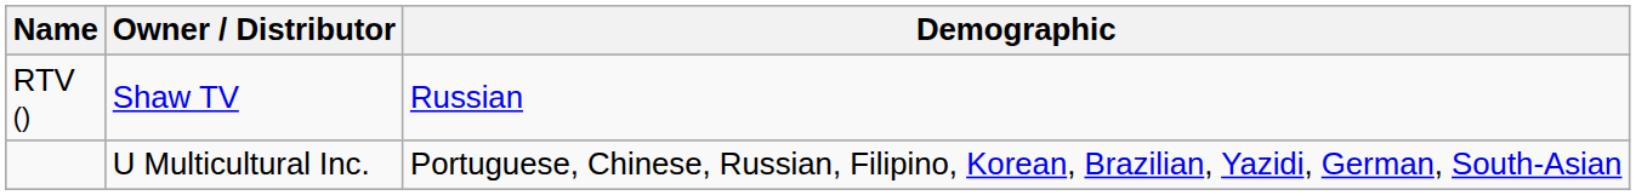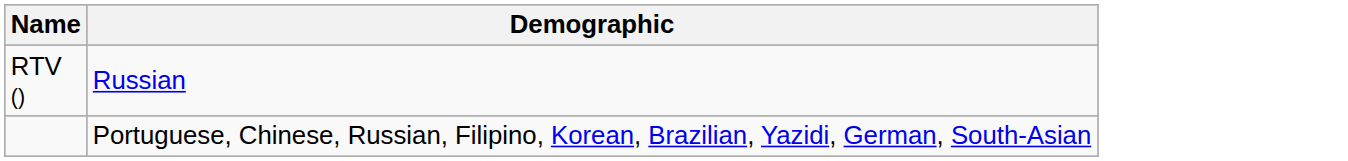- column: Owner / Distributor | Shaw TV | U Multicultural Inc.
